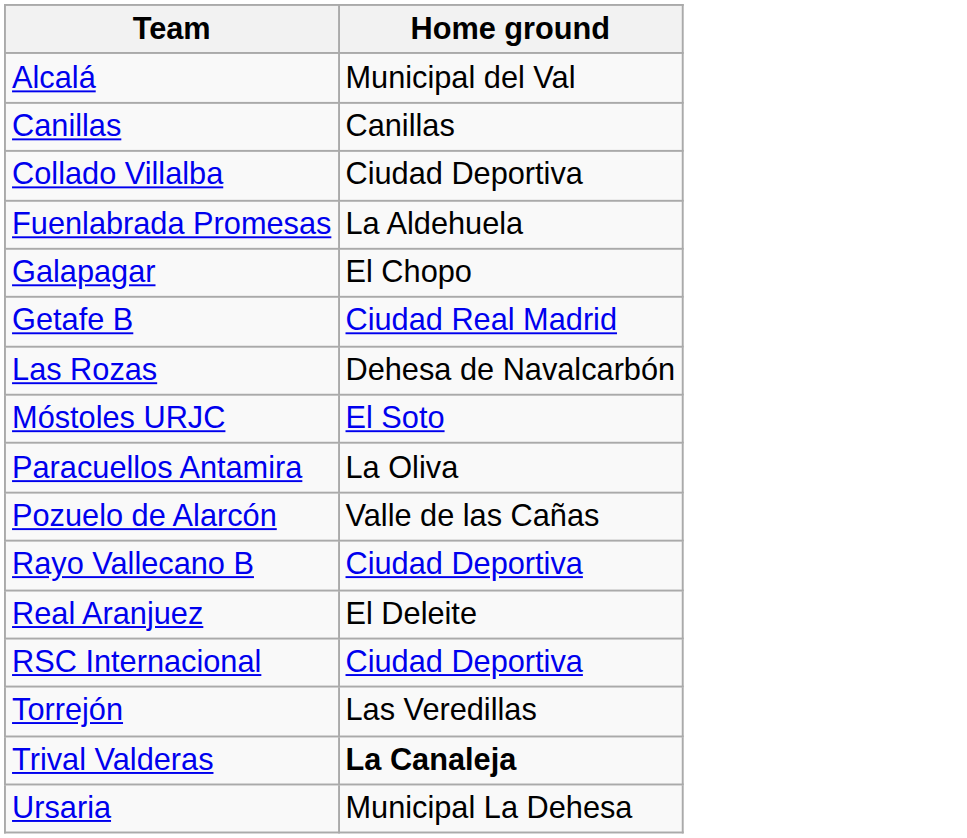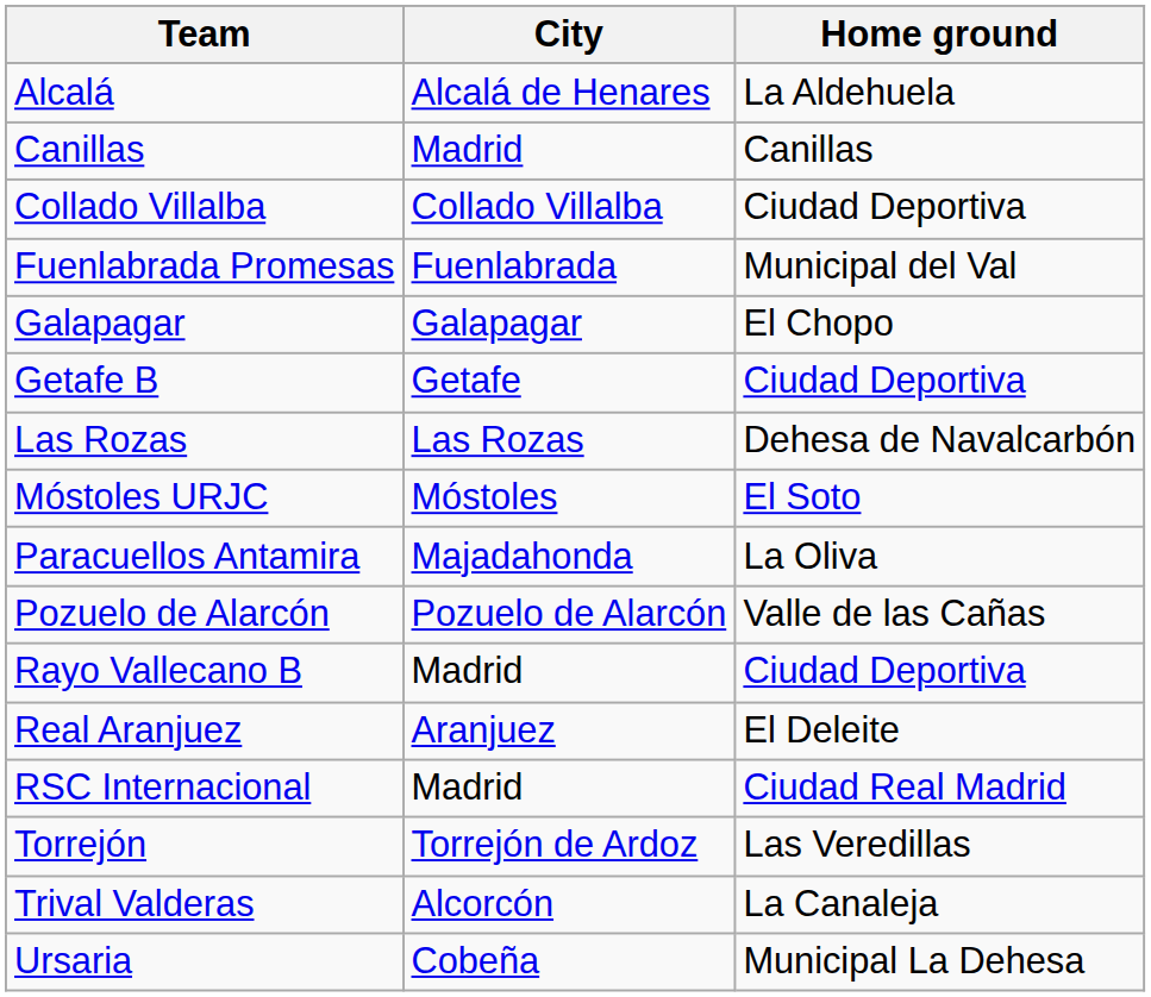+ column: City | Alcalá de Henares | Madrid | Collado Villalba | Fuenlabrada | Galapagar | Getafe | Las Rozas | Móstoles | Majadahonda | Pozuelo de Alarcón | Madrid | Aranjuez | Madrid | Torrejón de Ardoz | Alcorcón | Cobeña
Alcalá | Home ground: Municipal del Val -> La Aldehuela
Fuenlabrada Promesas | Home ground: La Aldehuela -> Municipal del Val
Getafe B | Home ground: Ciudad Real Madrid -> Ciudad Deportiva
RSC Internacional | Home ground: Ciudad Deportiva -> Ciudad Real Madrid
Trival Valderas | Home ground: bold -> normal
